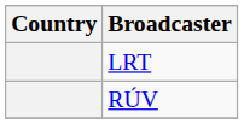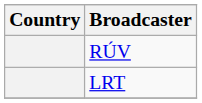rows swapped: RÚV <-> LRT
